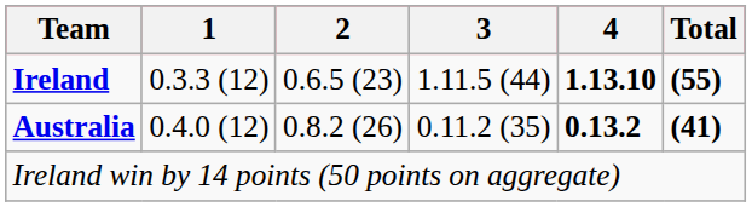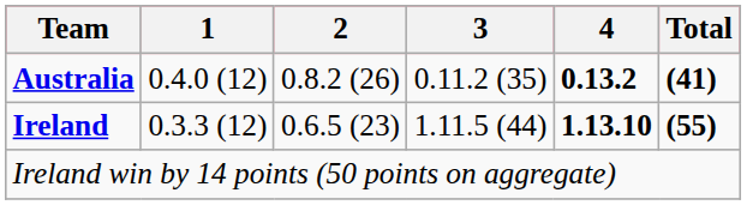rows swapped: Ireland <-> Australia
